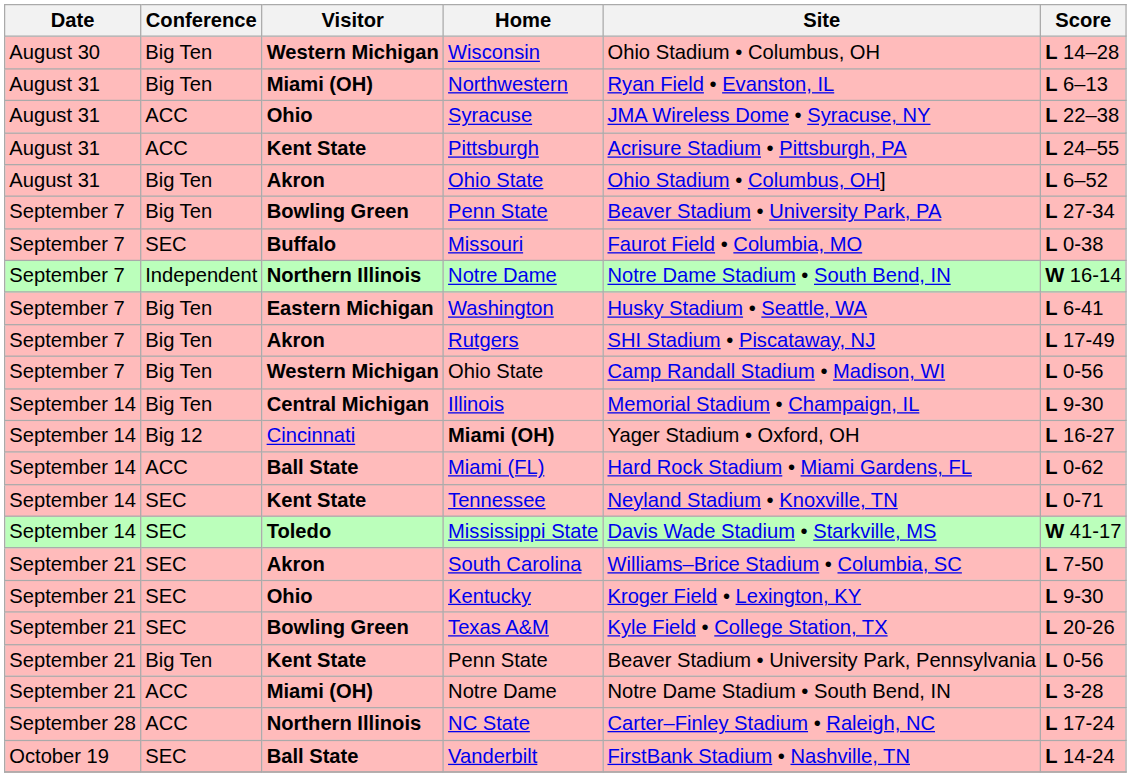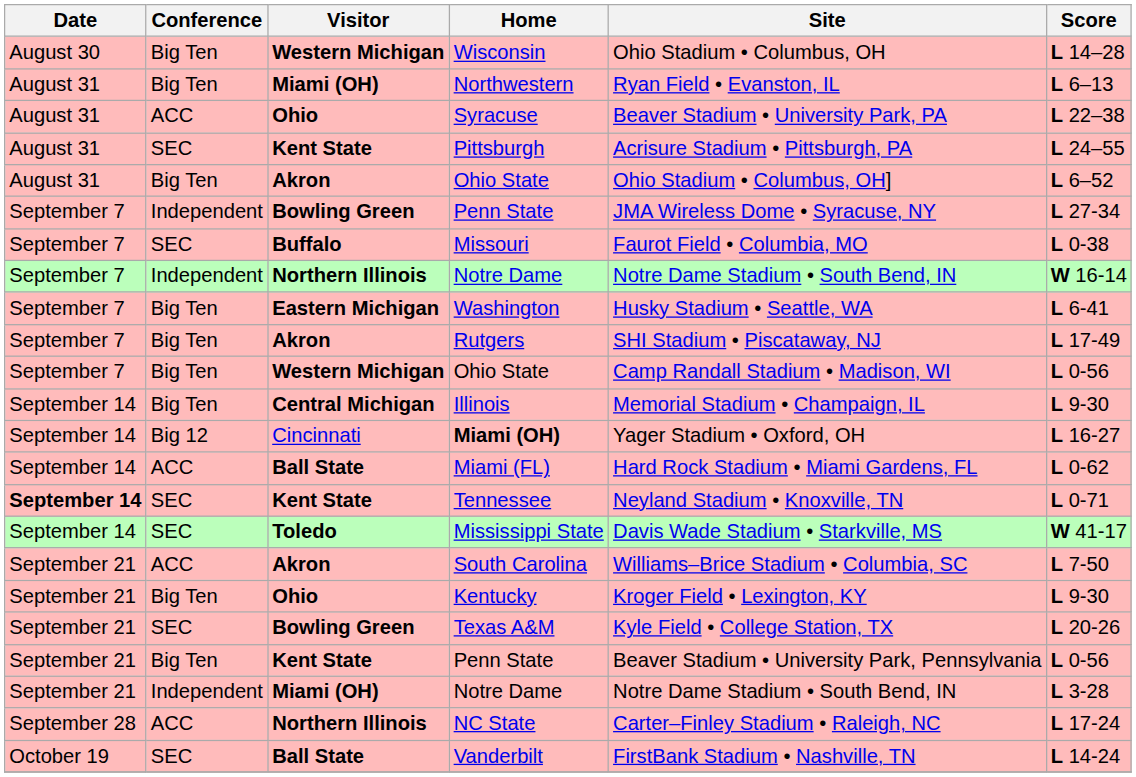Syracuse | Site: JMA Wireless Dome • Syracuse, NY -> Beaver Stadium • University Park, PA
Pittsburgh | Conference: ACC -> SEC
Bowling Green / Penn State | Conference: Big Ten -> Independent
Bowling Green / Penn State | Site: Beaver Stadium • University Park, PA -> JMA Wireless Dome • Syracuse, NY
Tennessee | Date: normal -> bold
South Carolina | Conference: SEC -> ACC
Kentucky | Conference: SEC -> Big Ten
Miami (OH) / Notre Dame | Conference: ACC -> Independent
